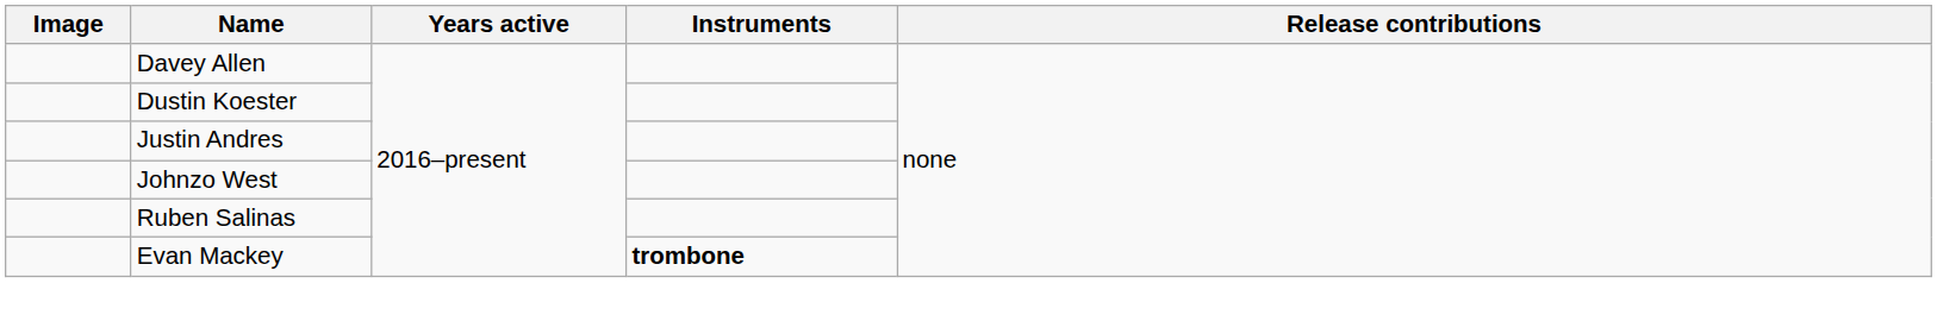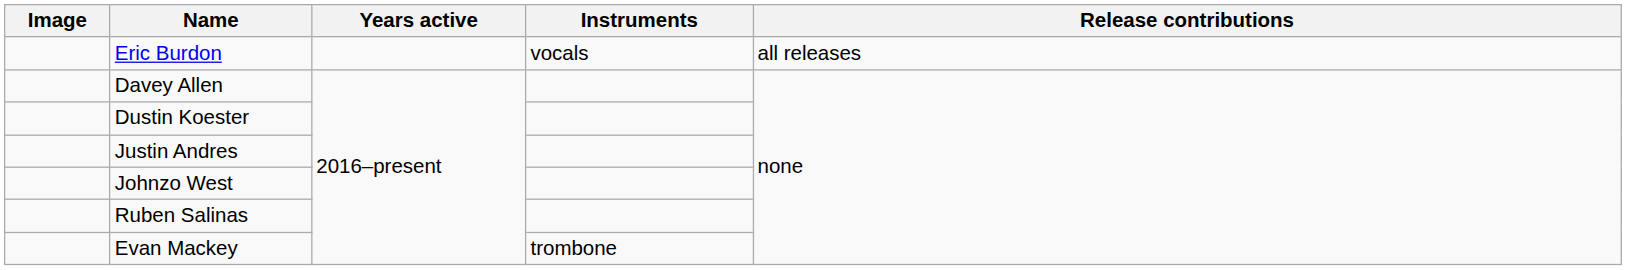+ row: Eric Burdon | vocals | all releases
Evan Mackey | Instruments: bold -> normal
